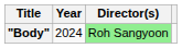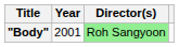"Body" | Year: 2024 -> 2001
